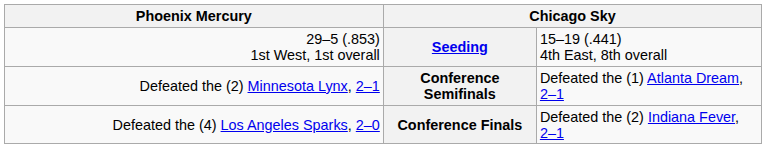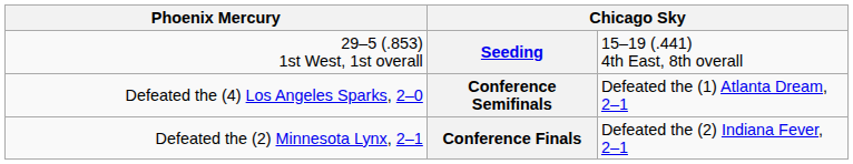Conference Semifinals | column 1: Defeated the (2) Minnesota Lynx, 2–1 -> Defeated the (4) Los Angeles Sparks, 2–0
Conference Finals | column 1: Defeated the (4) Los Angeles Sparks, 2–0 -> Defeated the (2) Minnesota Lynx, 2–1
